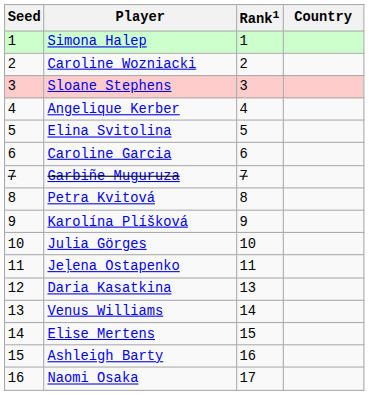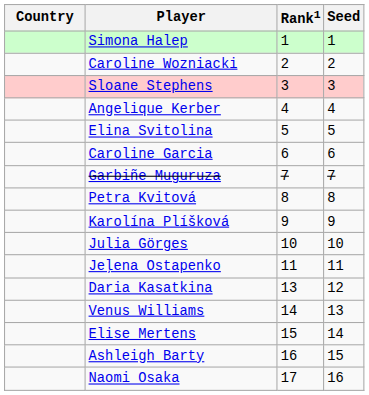columns swapped: Country <-> Seed
